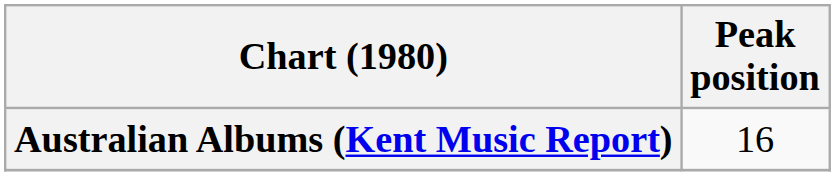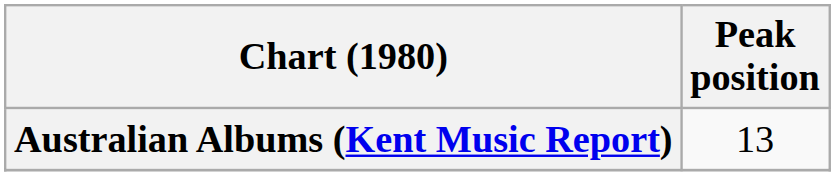Australian Albums (Kent Music Report) | Peak position: 16 -> 13
